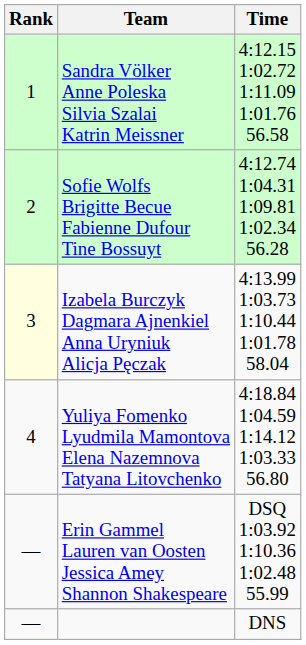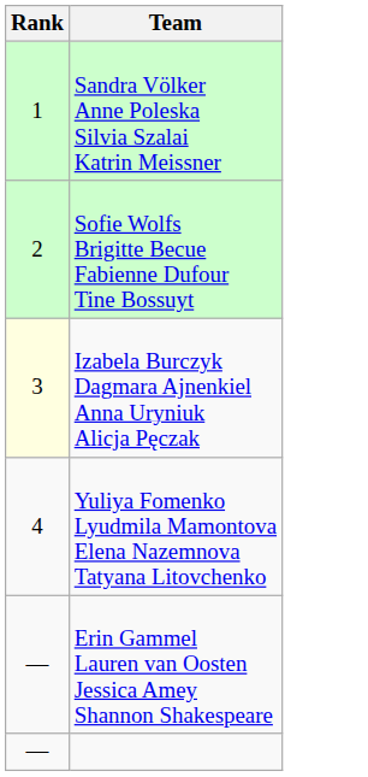- column: Time | 4:12.15 1:02.72 1:11.09 1:01.76 56.58 | 4:12.74 1:04.31 1:09.81 1:02.34 56.28 | 4:13.99 1:03.73 1:10.44 1:01.78 58.04 | 4:18.84 1:04.59 1:14.12 1:03.33 56.80 | DSQ 1:03.92 1:10.36 1:02.48 55.99 | DNS
